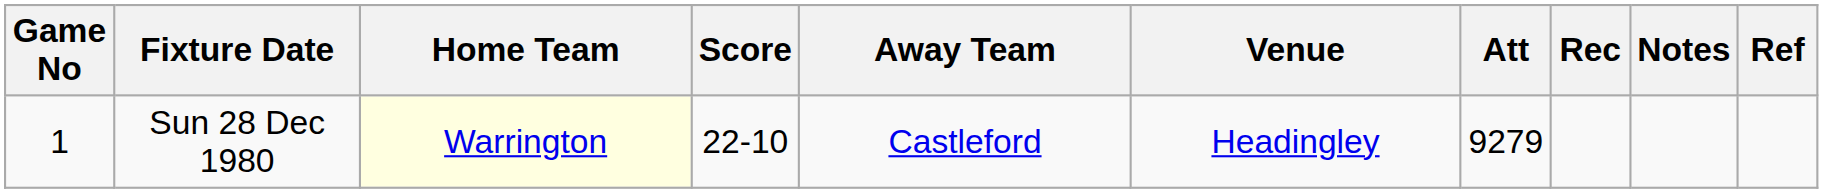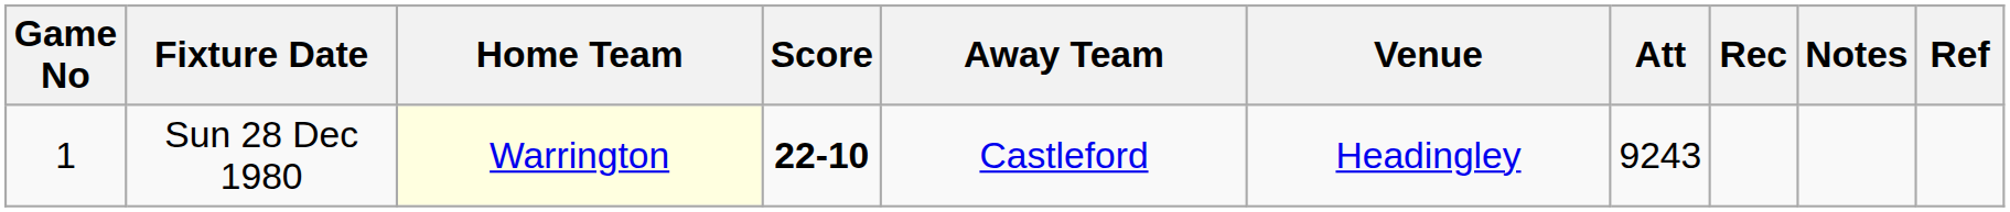Sun 28 Dec 1980 | Score: normal -> bold
Sun 28 Dec 1980 | Att: 9279 -> 9243
